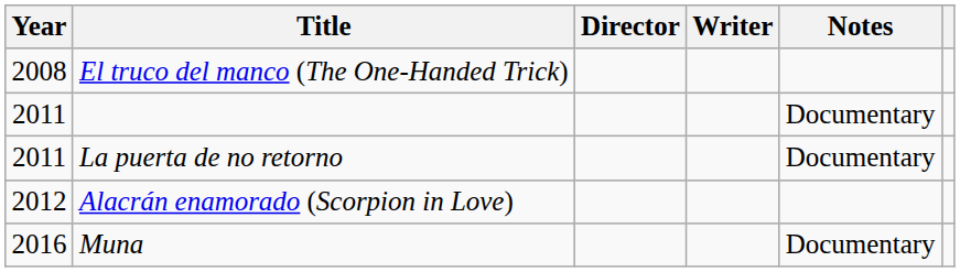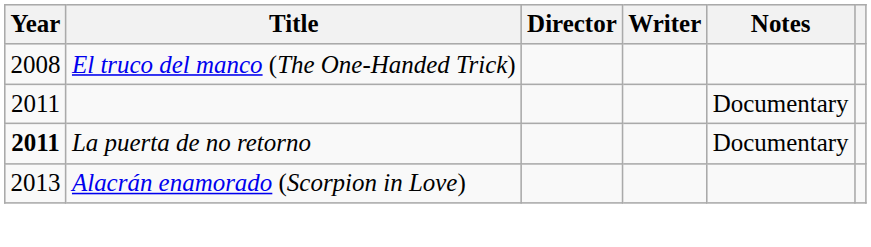La puerta de no retorno | Year: normal -> bold
Alacrán enamorado (Scorpion in Love) | Year: 2012 -> 2013
- row: 2016 | Muna | Documentary
